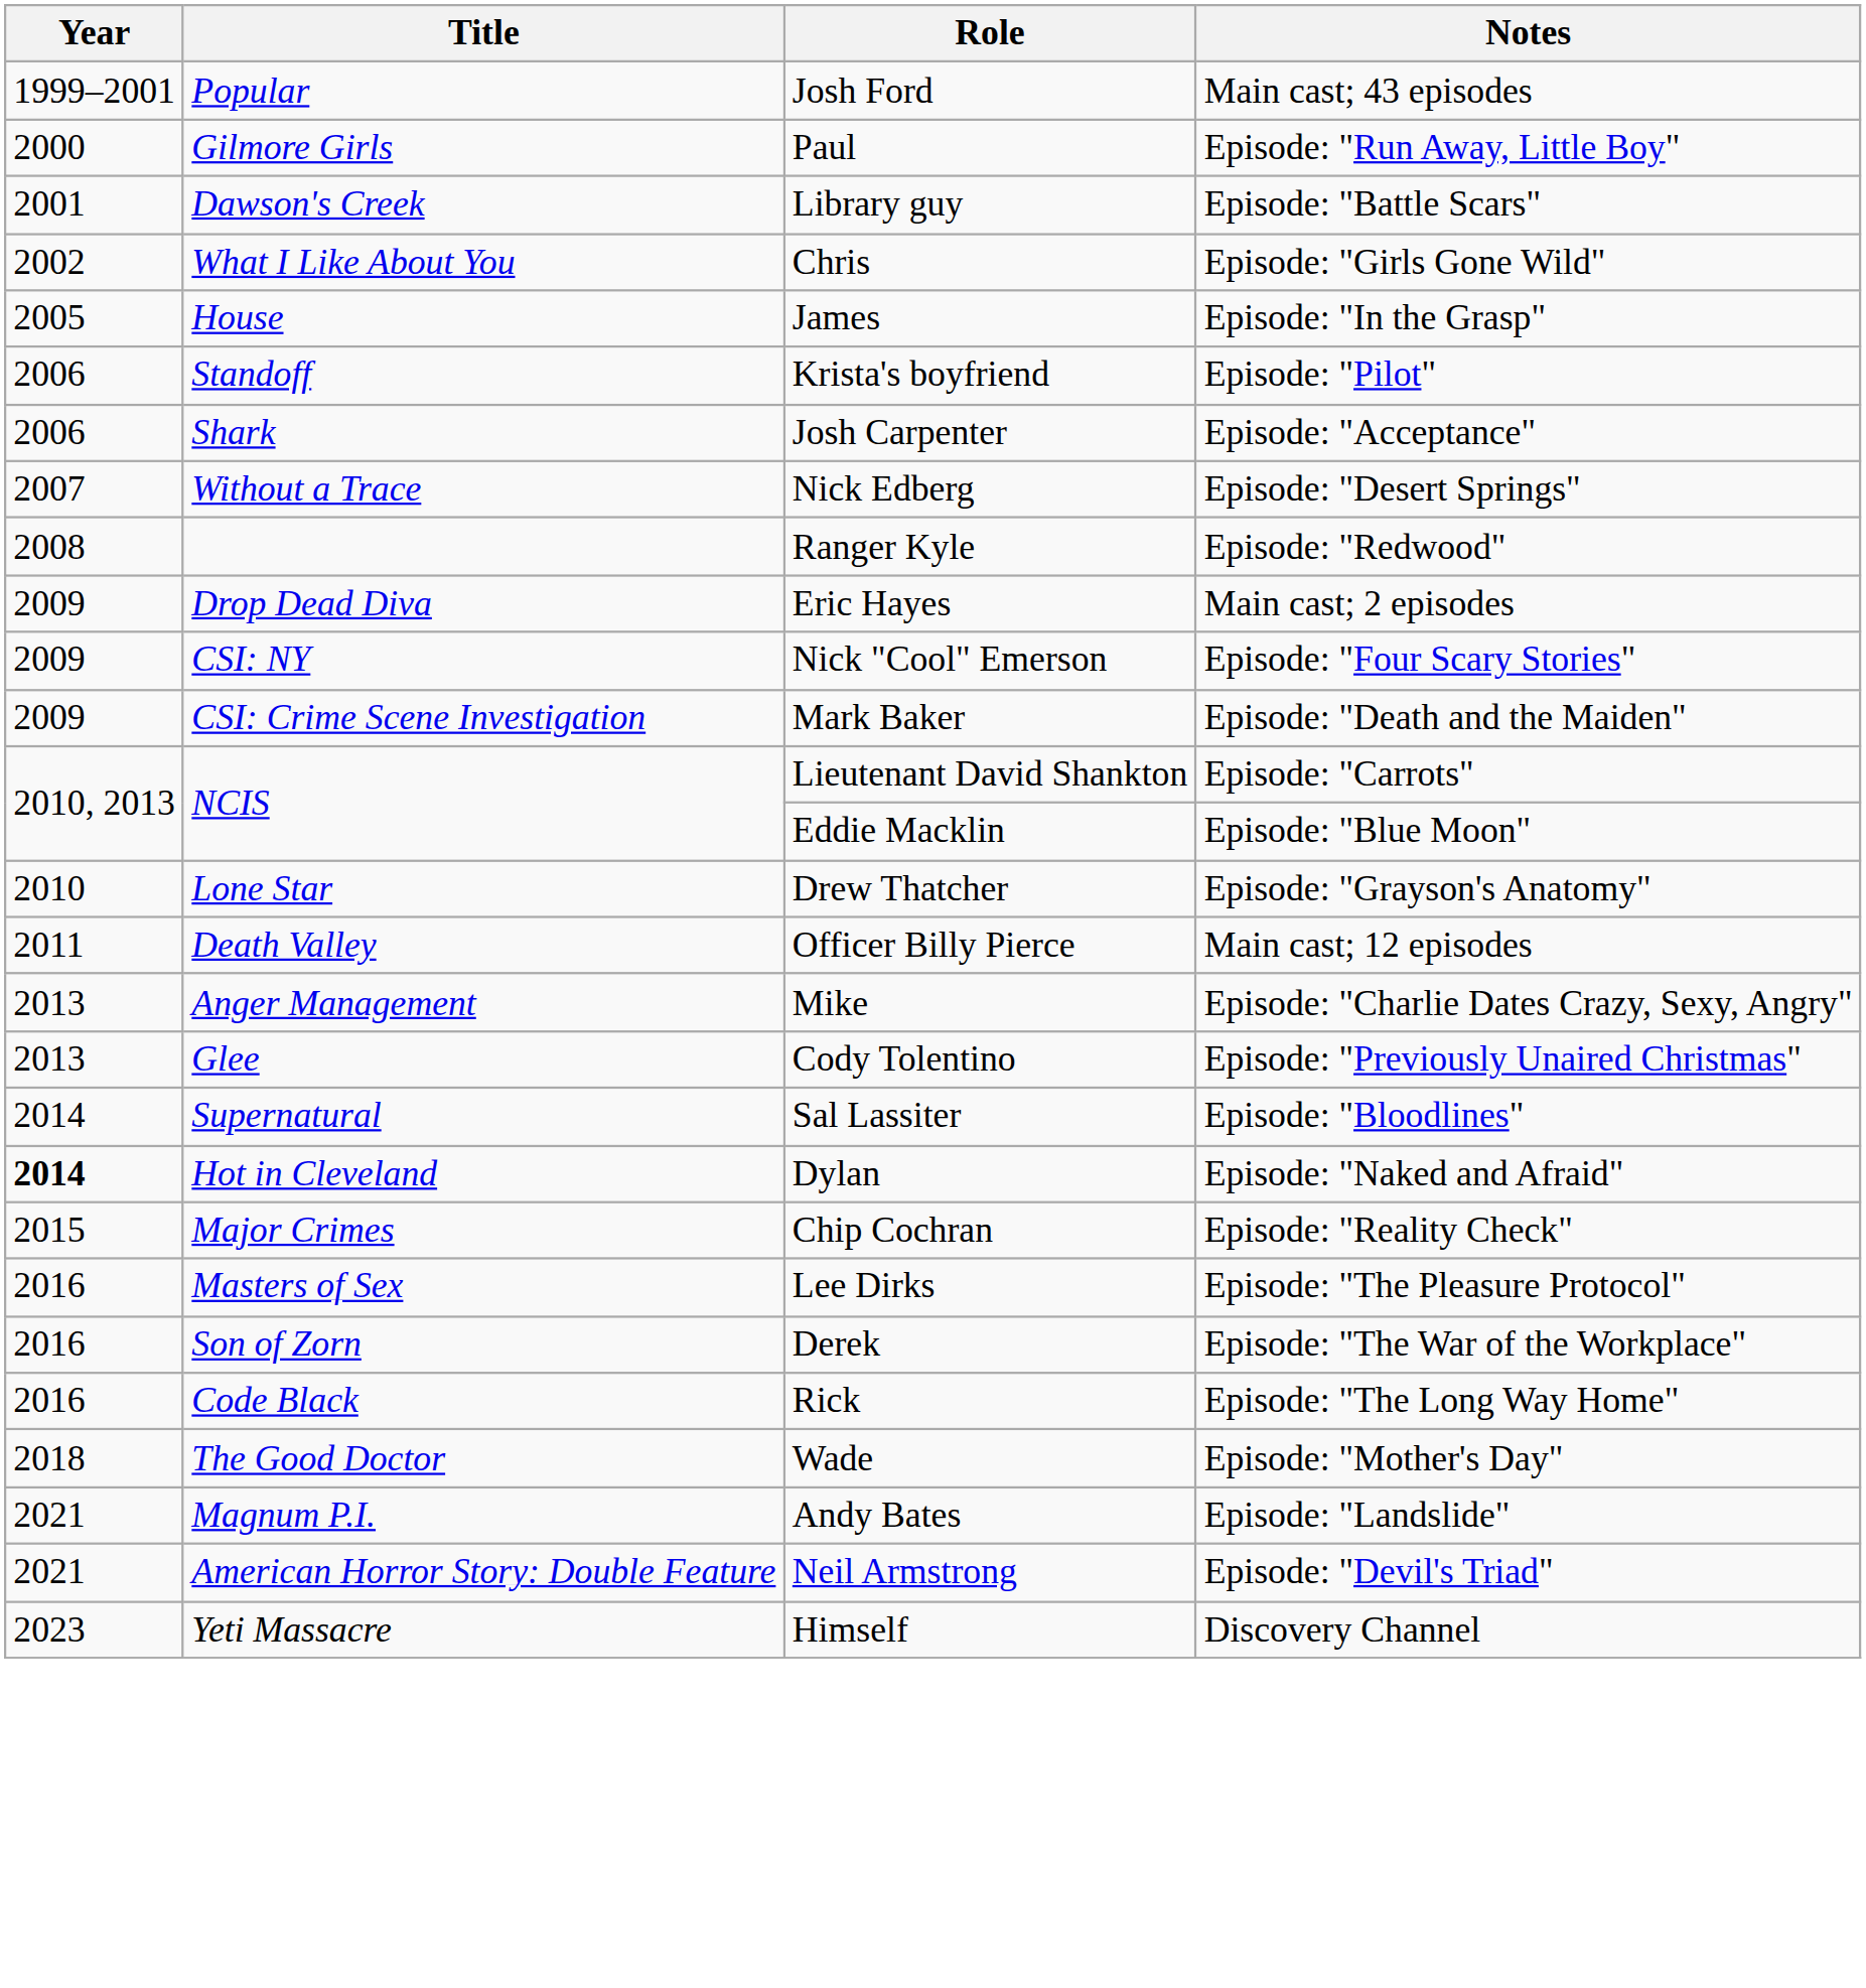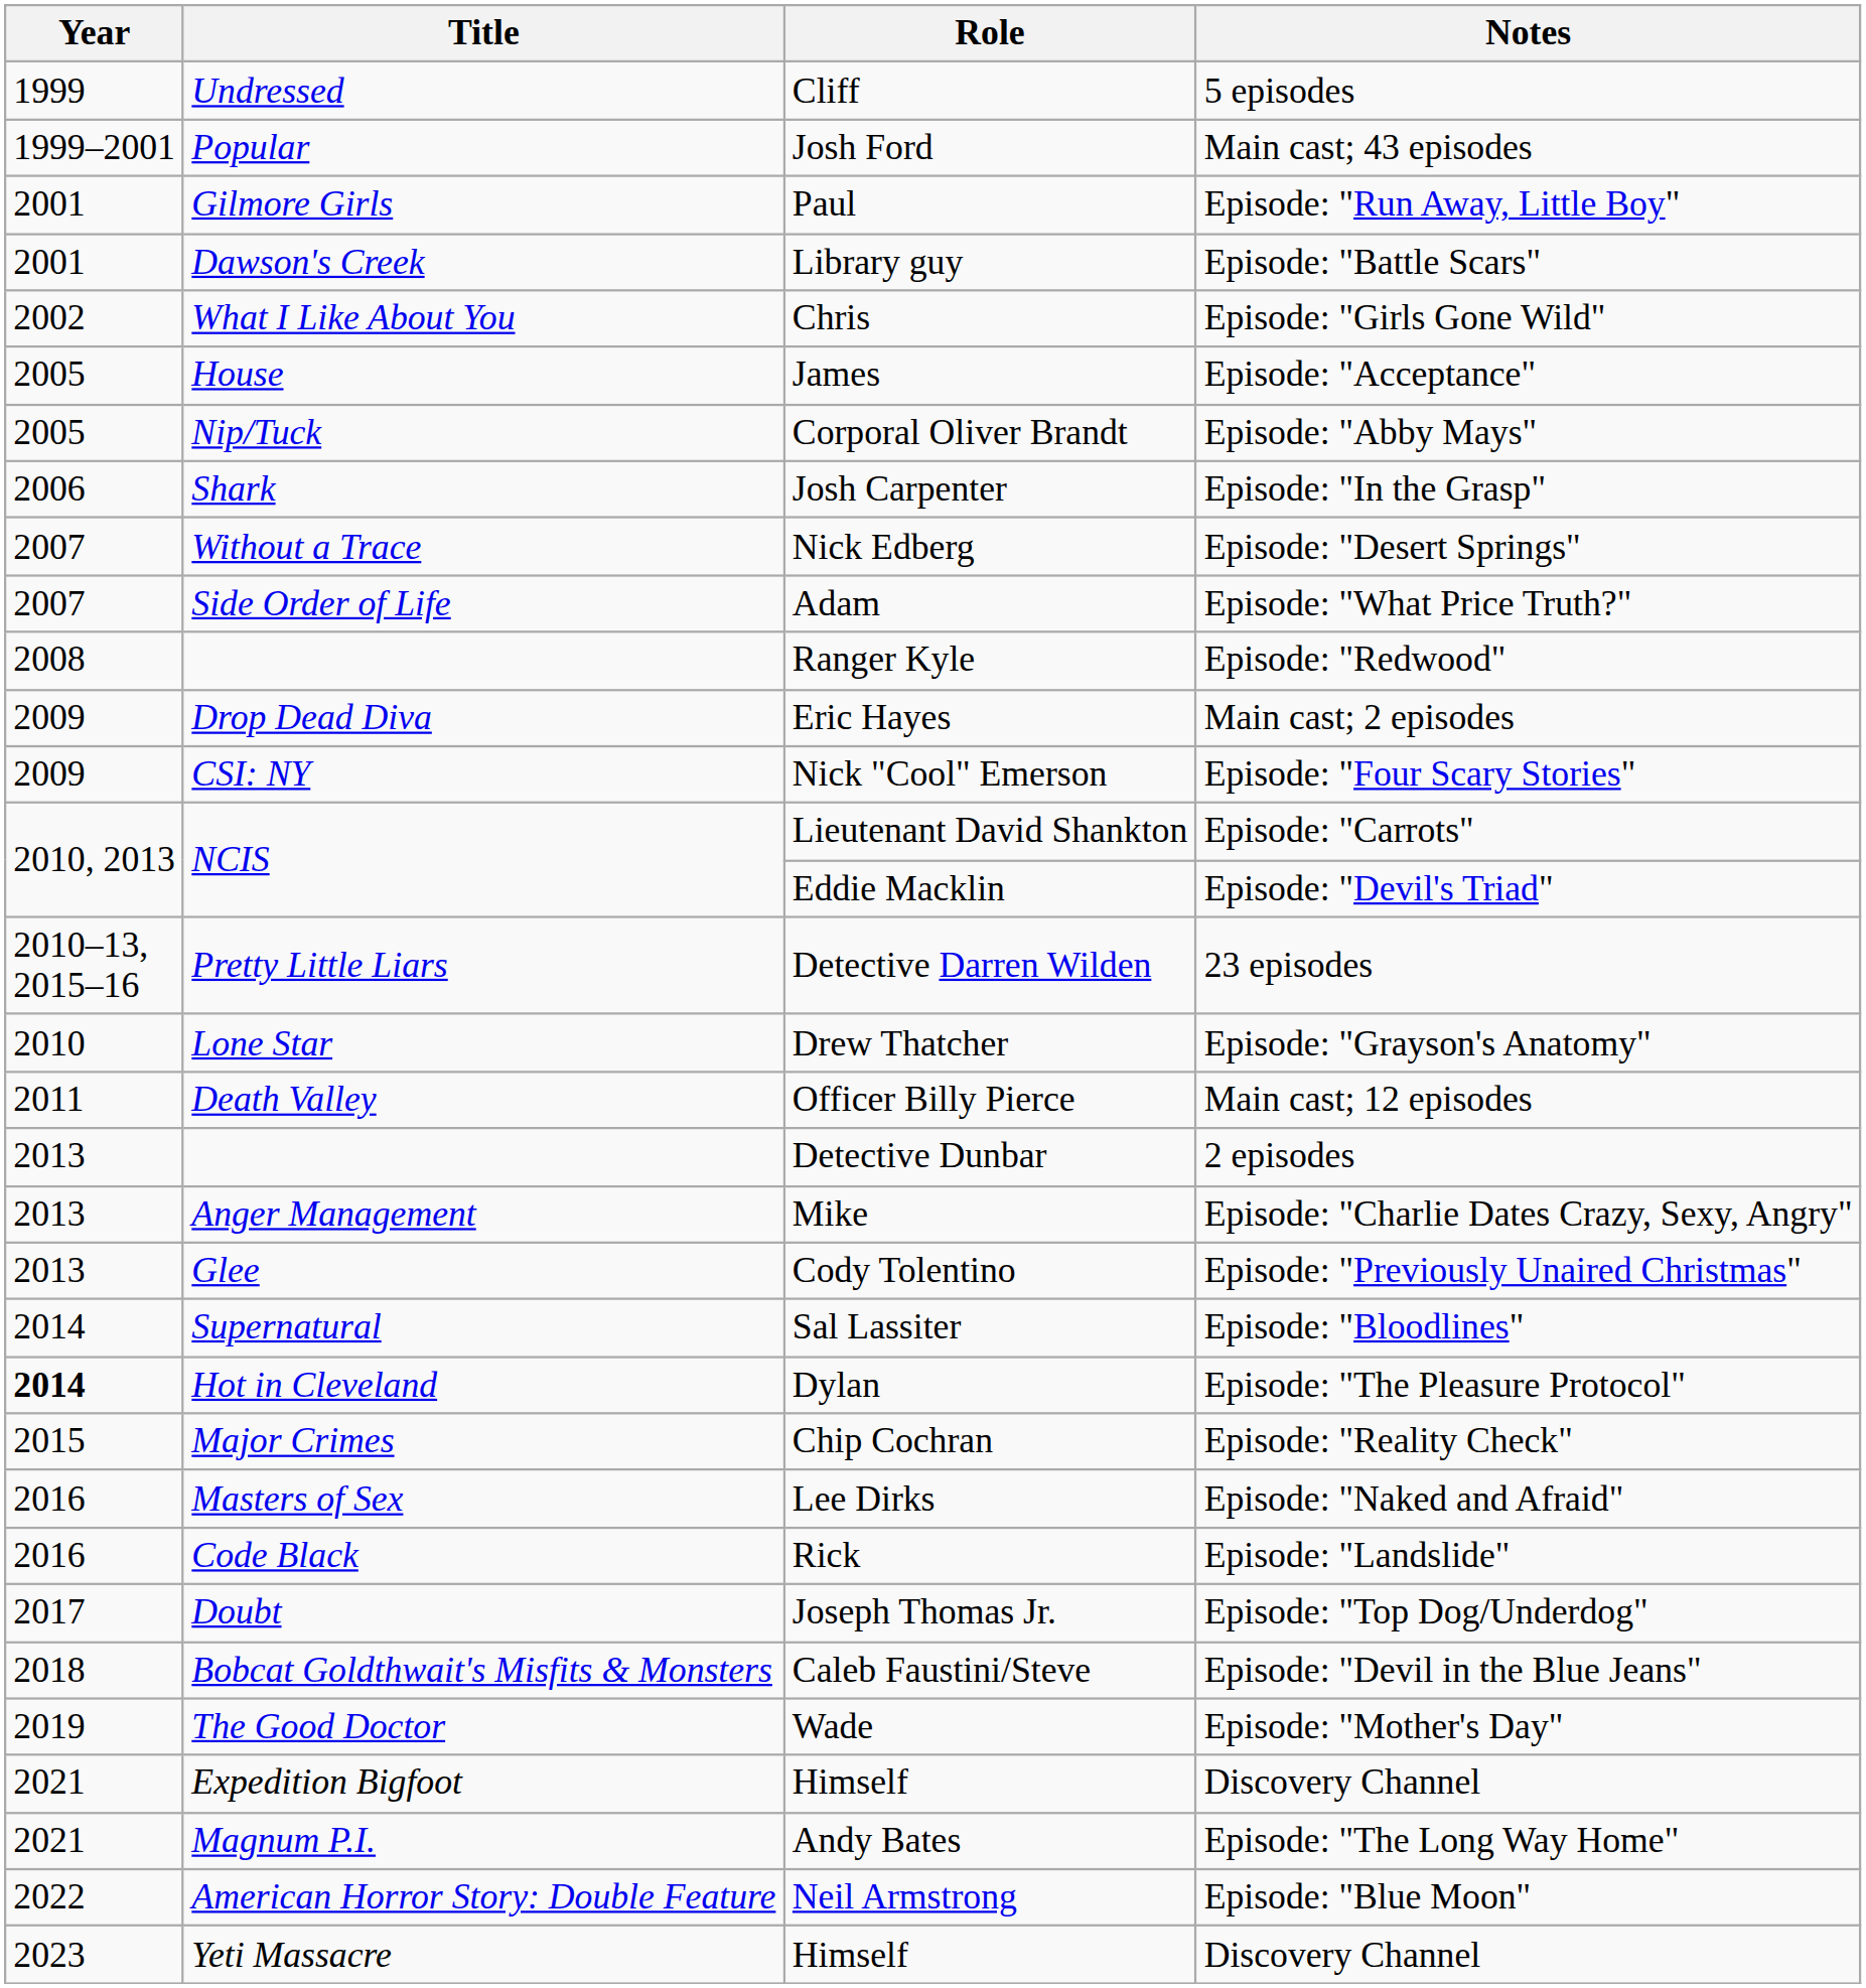+ row: 1999 | Undressed | Cliff | 5 episodes
Paul | Year: 2000 -> 2001
James | Notes: Episode: "In the Grasp" -> Episode: "Acceptance"
+ row: 2005 | Nip/Tuck | Corporal Oliver Brandt | Episode: "Abby Mays"
- row: 2006 | Standoff | Krista's boyfriend | Episode: "Pilot"
Josh Carpenter | Notes: Episode: "Acceptance" -> Episode: "In the Grasp"
+ row: 2007 | Side Order of Life | Adam | Episode: "What Price Truth?"
- row: 2009 | CSI: Crime Scene Investigation | Mark Baker | Episode: "Death and the Maiden"
Eddie Macklin | Notes: Episode: "Blue Moon" -> Episode: "Devil's Triad"
+ row: 2010–13, 2015–16 | Pretty Little Liars | Detective Darren Wilden | 23 episodes
+ row: 2013 | Detective Dunbar | 2 episodes
Dylan | Notes: Episode: "Naked and Afraid" -> Episode: "The Pleasure Protocol"
Lee Dirks | Notes: Episode: "The Pleasure Protocol" -> Episode: "Naked and Afraid"
- row: 2016 | Son of Zorn | Derek | Episode: "The War of the Workplace"
Rick | Notes: Episode: "The Long Way Home" -> Episode: "Landslide"
+ row: 2017 | Doubt | Joseph Thomas Jr. | Episode: "Top Dog/Underdog"
+ row: 2018 | Bobcat Goldthwait's Misfits & Monsters | Caleb Faustini/Steve | Episode: "Devil in the Blue Jeans"
Wade | Year: 2018 -> 2019
+ row: 2021 | Expedition Bigfoot | Himself | Discovery Channel
Andy Bates | Notes: Episode: "Landslide" -> Episode: "The Long Way Home"
Neil Armstrong | Year: 2021 -> 2022
Neil Armstrong | Notes: Episode: "Devil's Triad" -> Episode: "Blue Moon"
